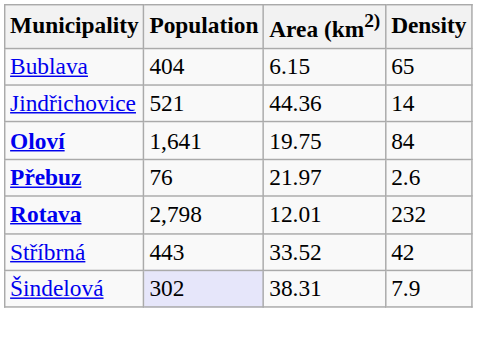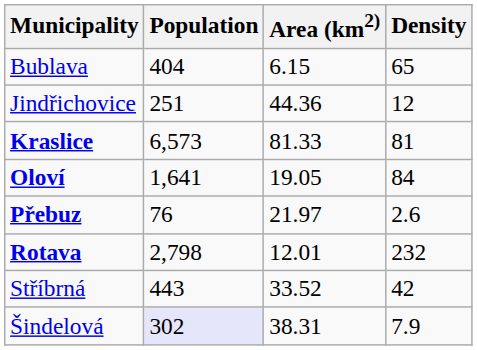Jindřichovice | Population: 521 -> 251
Jindřichovice | Density: 14 -> 12
+ row: Kraslice | 6,573 | 81.33 | 81
Oloví | Area (km2): 19.75 -> 19.05
